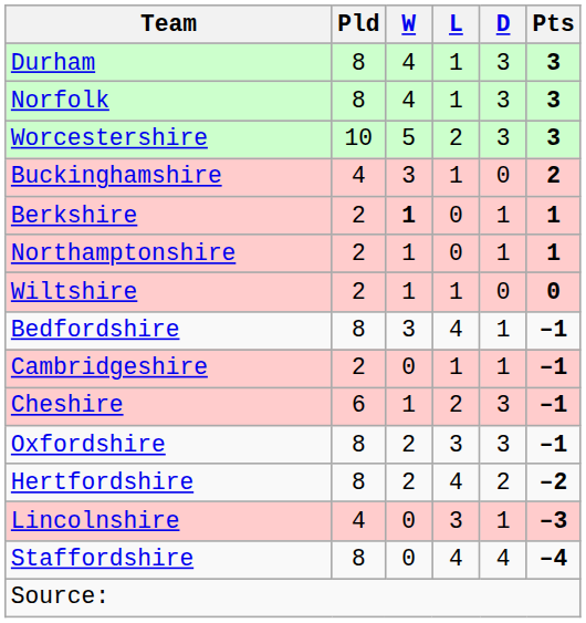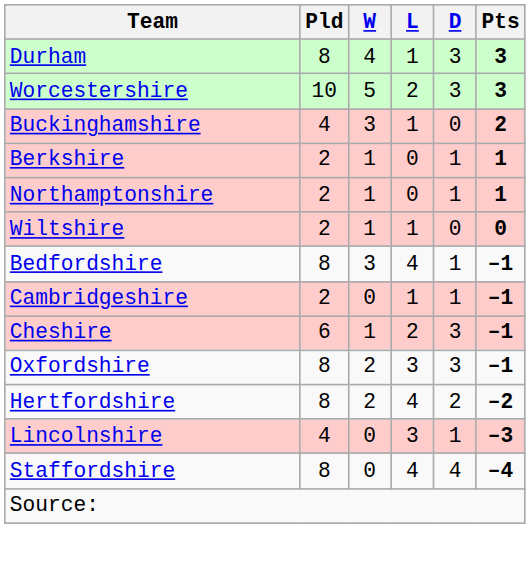- row: Norfolk | 8 | 4 | 1 | 3 | 3
Berkshire | W: bold -> normal
